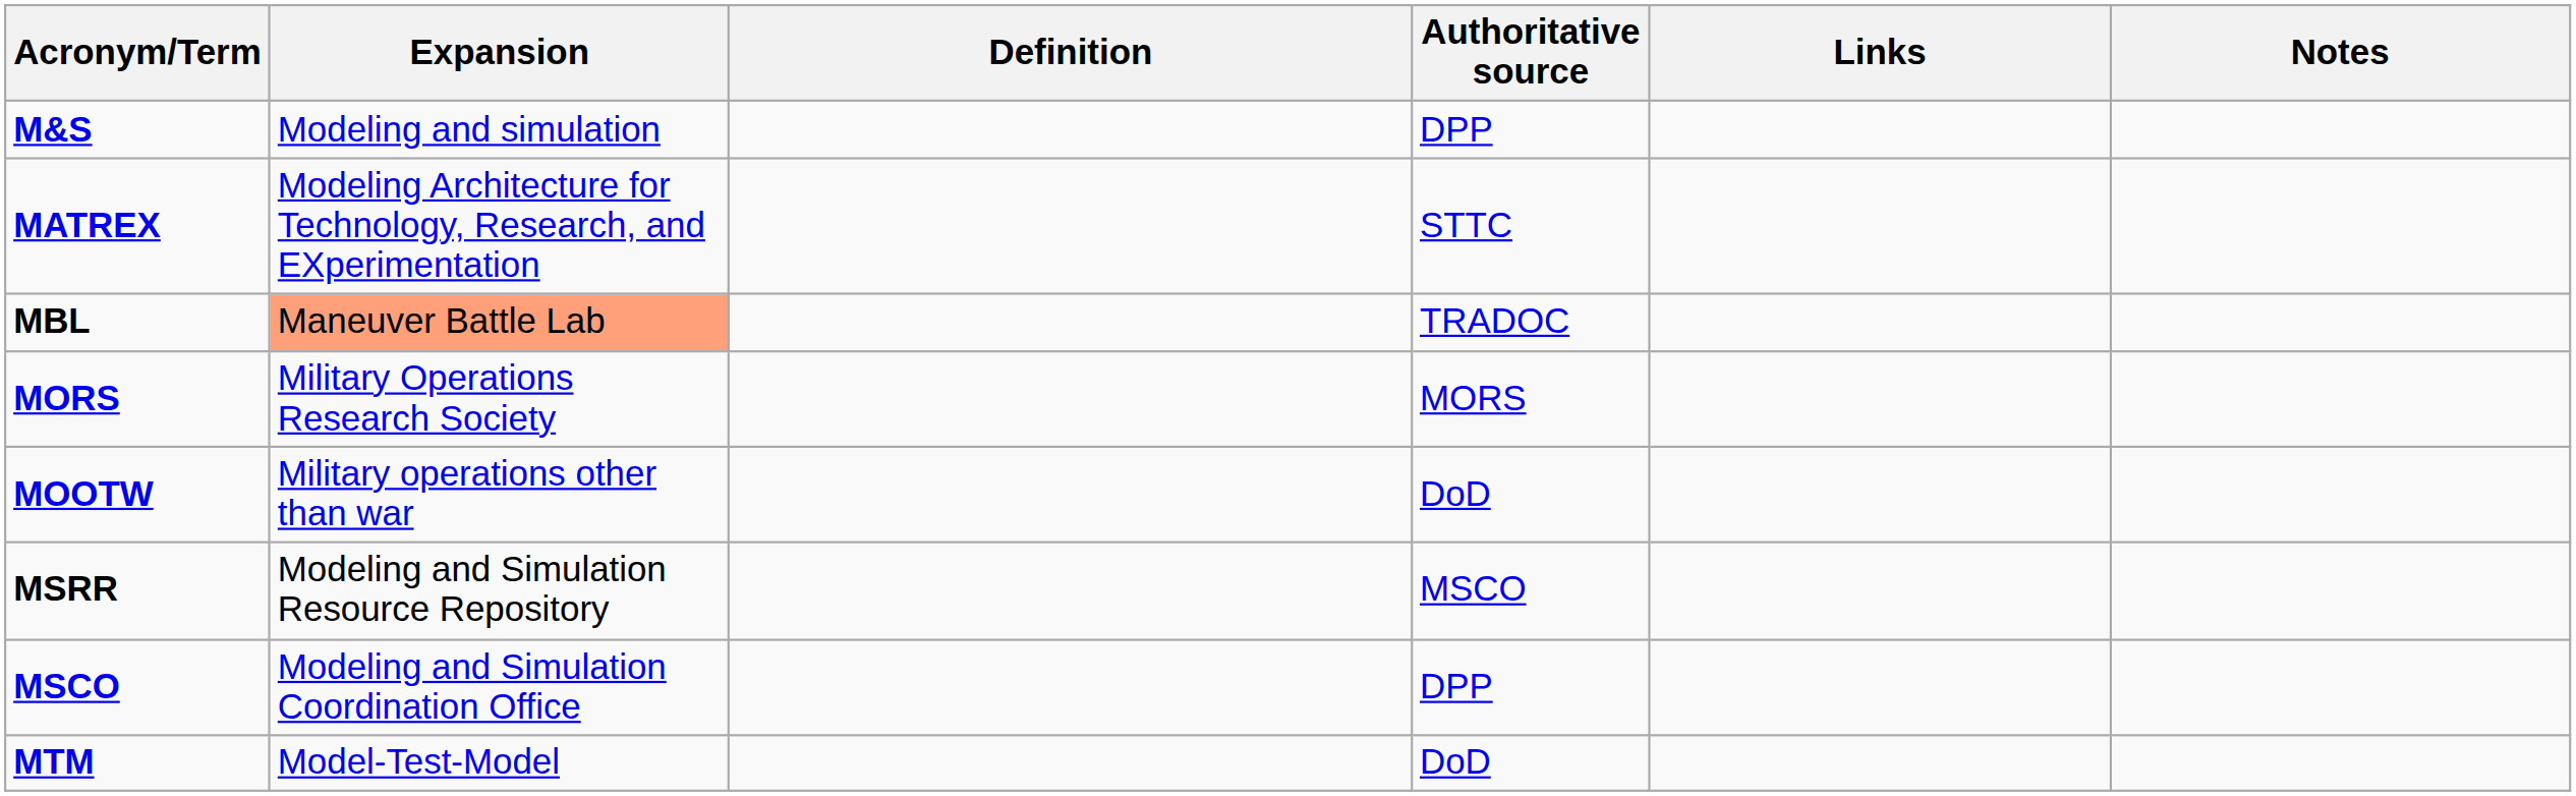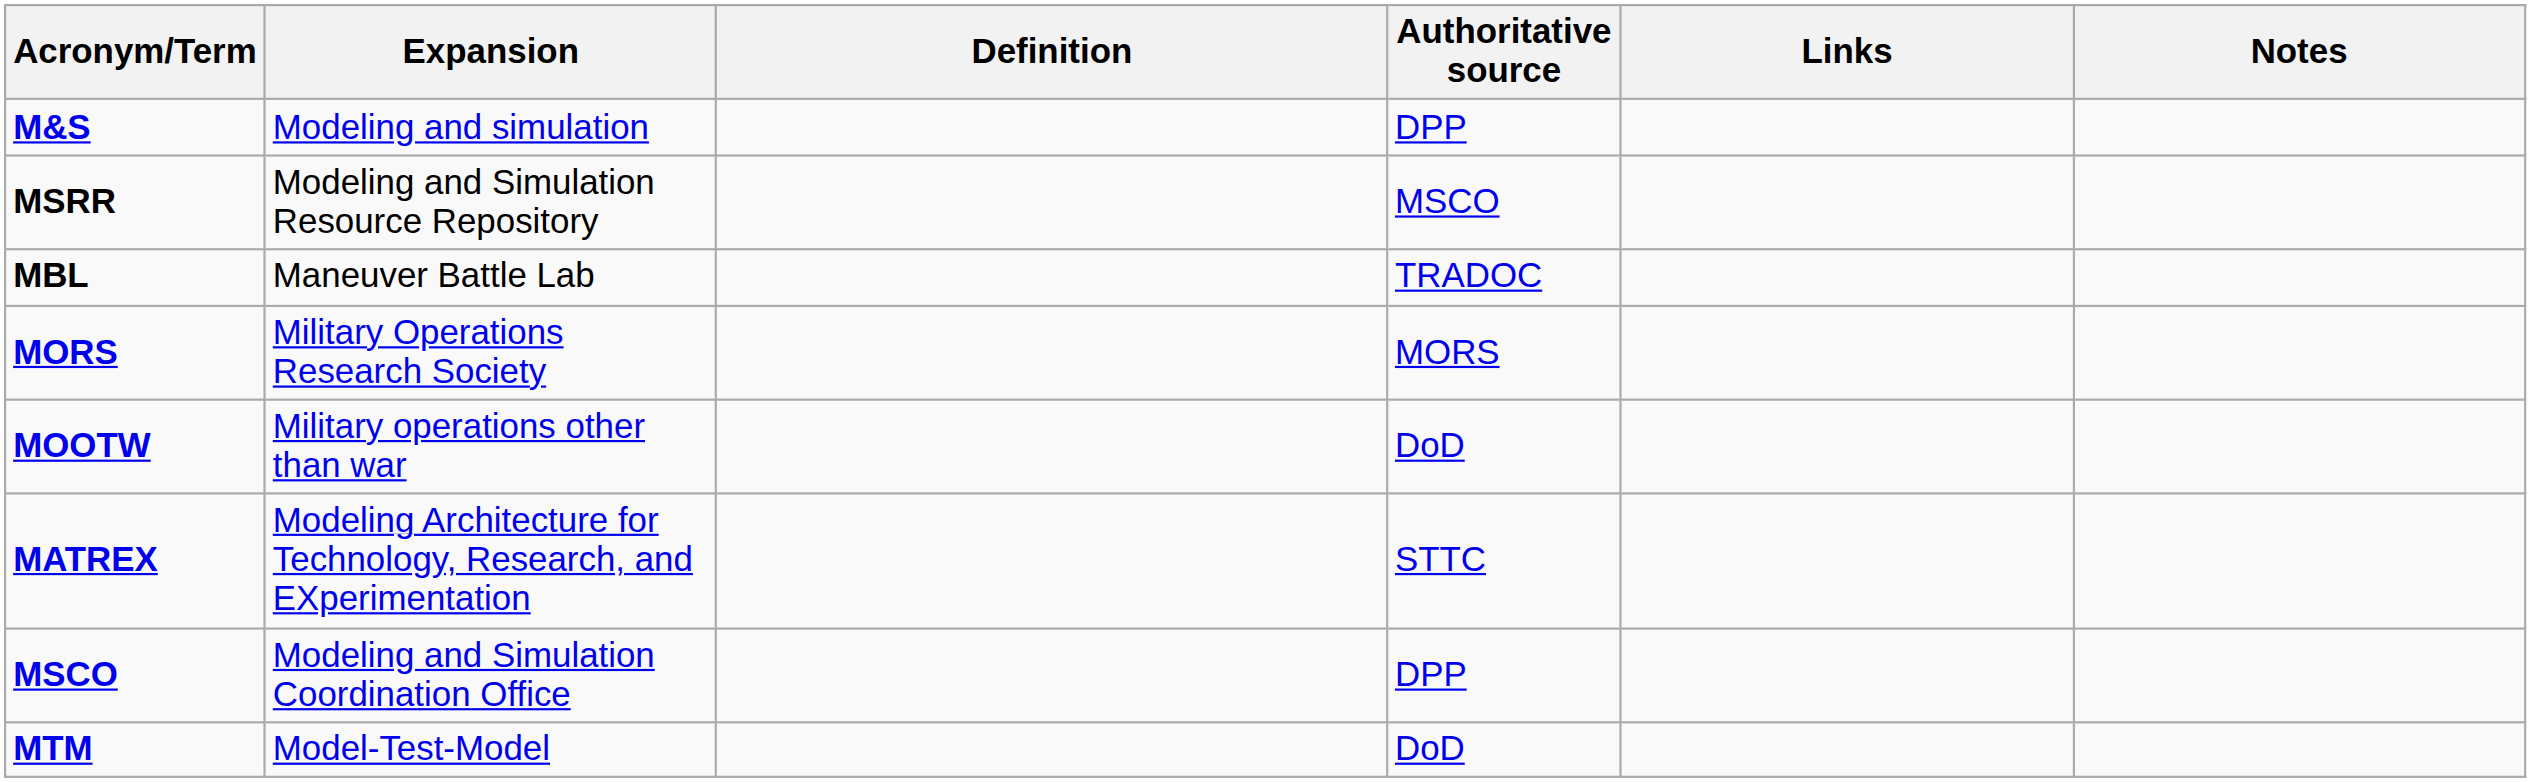rows swapped: MATREX <-> MSRR
MBL | Expansion: lightsalmon background -> no background
